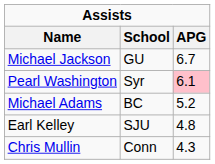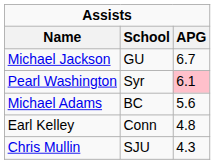Michael Adams | APG: 5.2 -> 5.6
Earl Kelley | School: SJU -> Conn
Chris Mullin | School: Conn -> SJU
